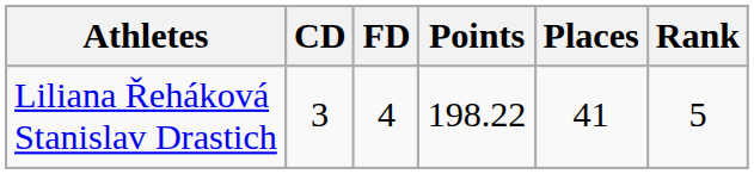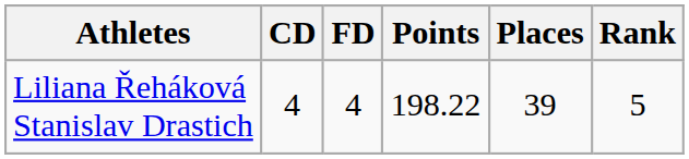Liliana Řeháková Stanislav Drastich | CD: 3 -> 4
Liliana Řeháková Stanislav Drastich | Places: 41 -> 39
